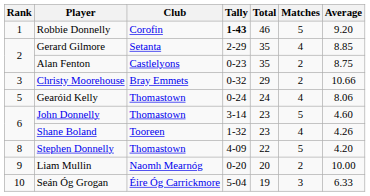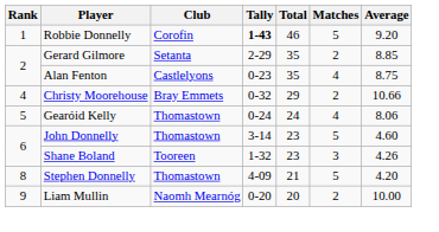Gerard Gilmore | Matches: 4 -> 2
Alan Fenton | Matches: 2 -> 4
Christy Moorehouse | Rank: 3 -> 4
Shane Boland | Matches: 4 -> 3
Stephen Donnelly | Total: 22 -> 21
- row: 10 | Seán Óg Grogan | Éire Óg Carrickmore | 5-04 | 19 | 3 | 6.33
